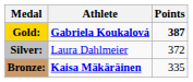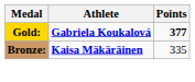Gold: | Points: 387 -> 377
- row: Silver: | Laura Dahlmeier | 372
